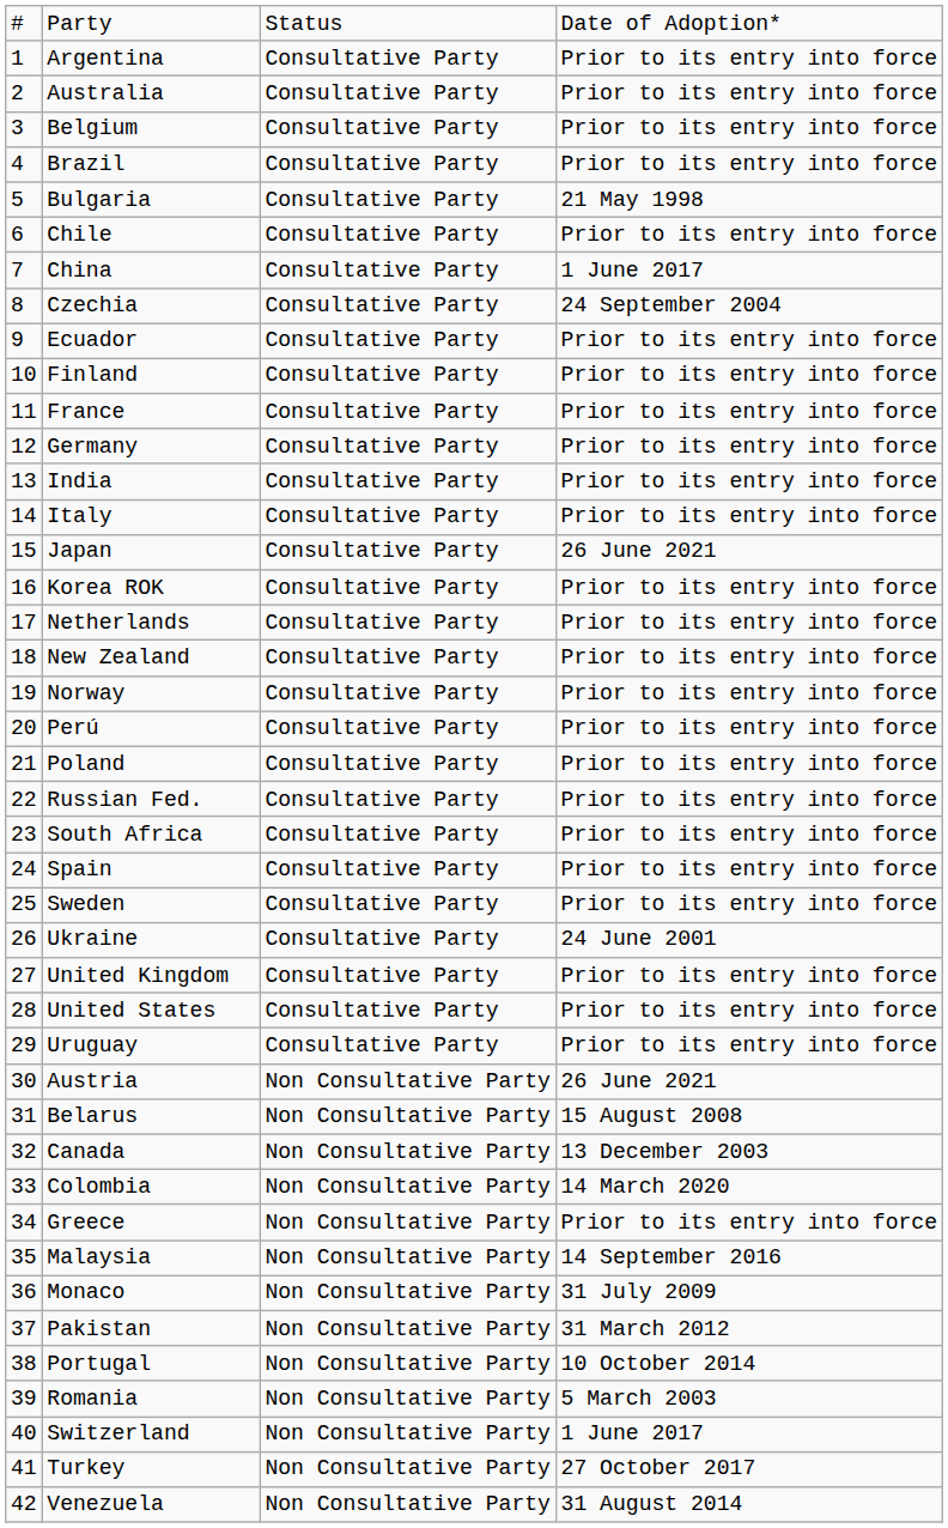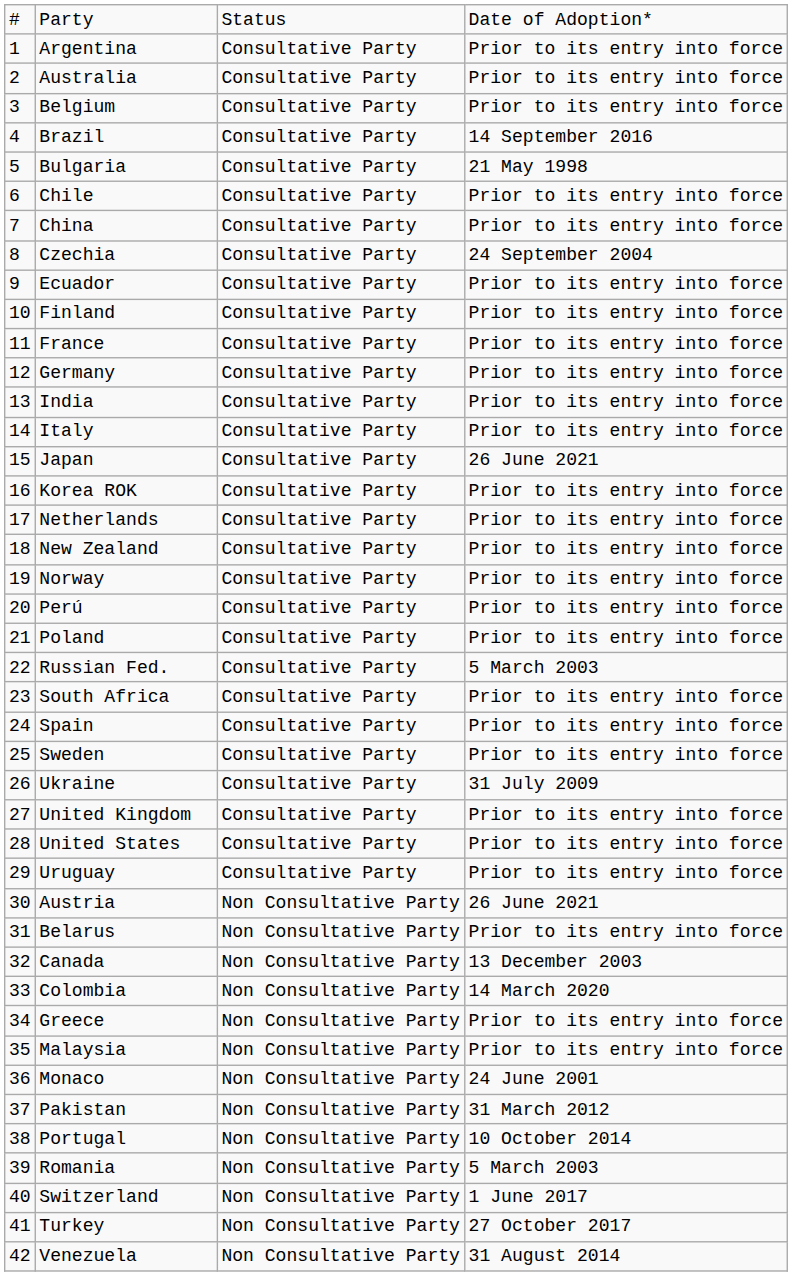Brazil | column 4: Prior to its entry into force -> 14 September 2016
China | column 4: 1 June 2017 -> Prior to its entry into force
Russian Fed. | column 4: Prior to its entry into force -> 5 March 2003
Ukraine | column 4: 24 June 2001 -> 31 July 2009
Belarus | column 4: 15 August 2008 -> Prior to its entry into force
Malaysia | column 4: 14 September 2016 -> Prior to its entry into force
Monaco | column 4: 31 July 2009 -> 24 June 2001
